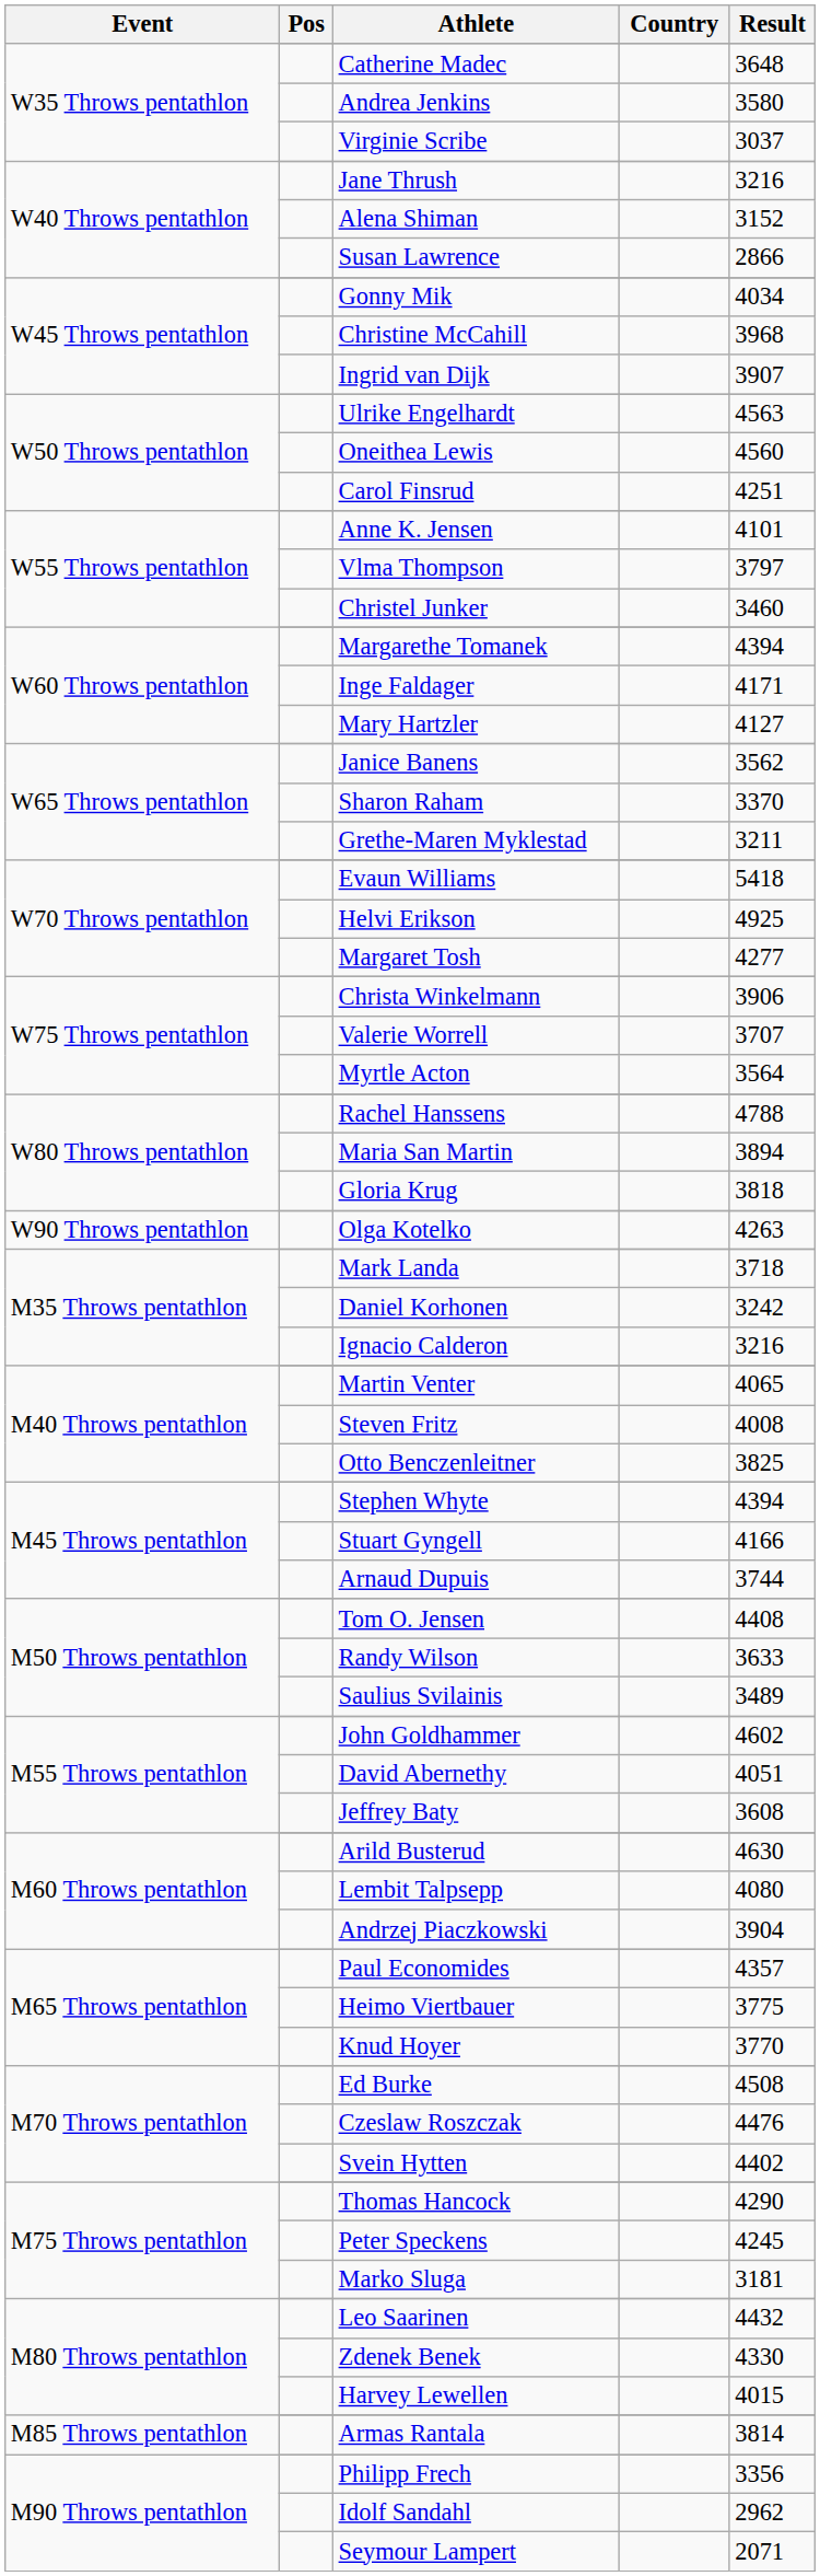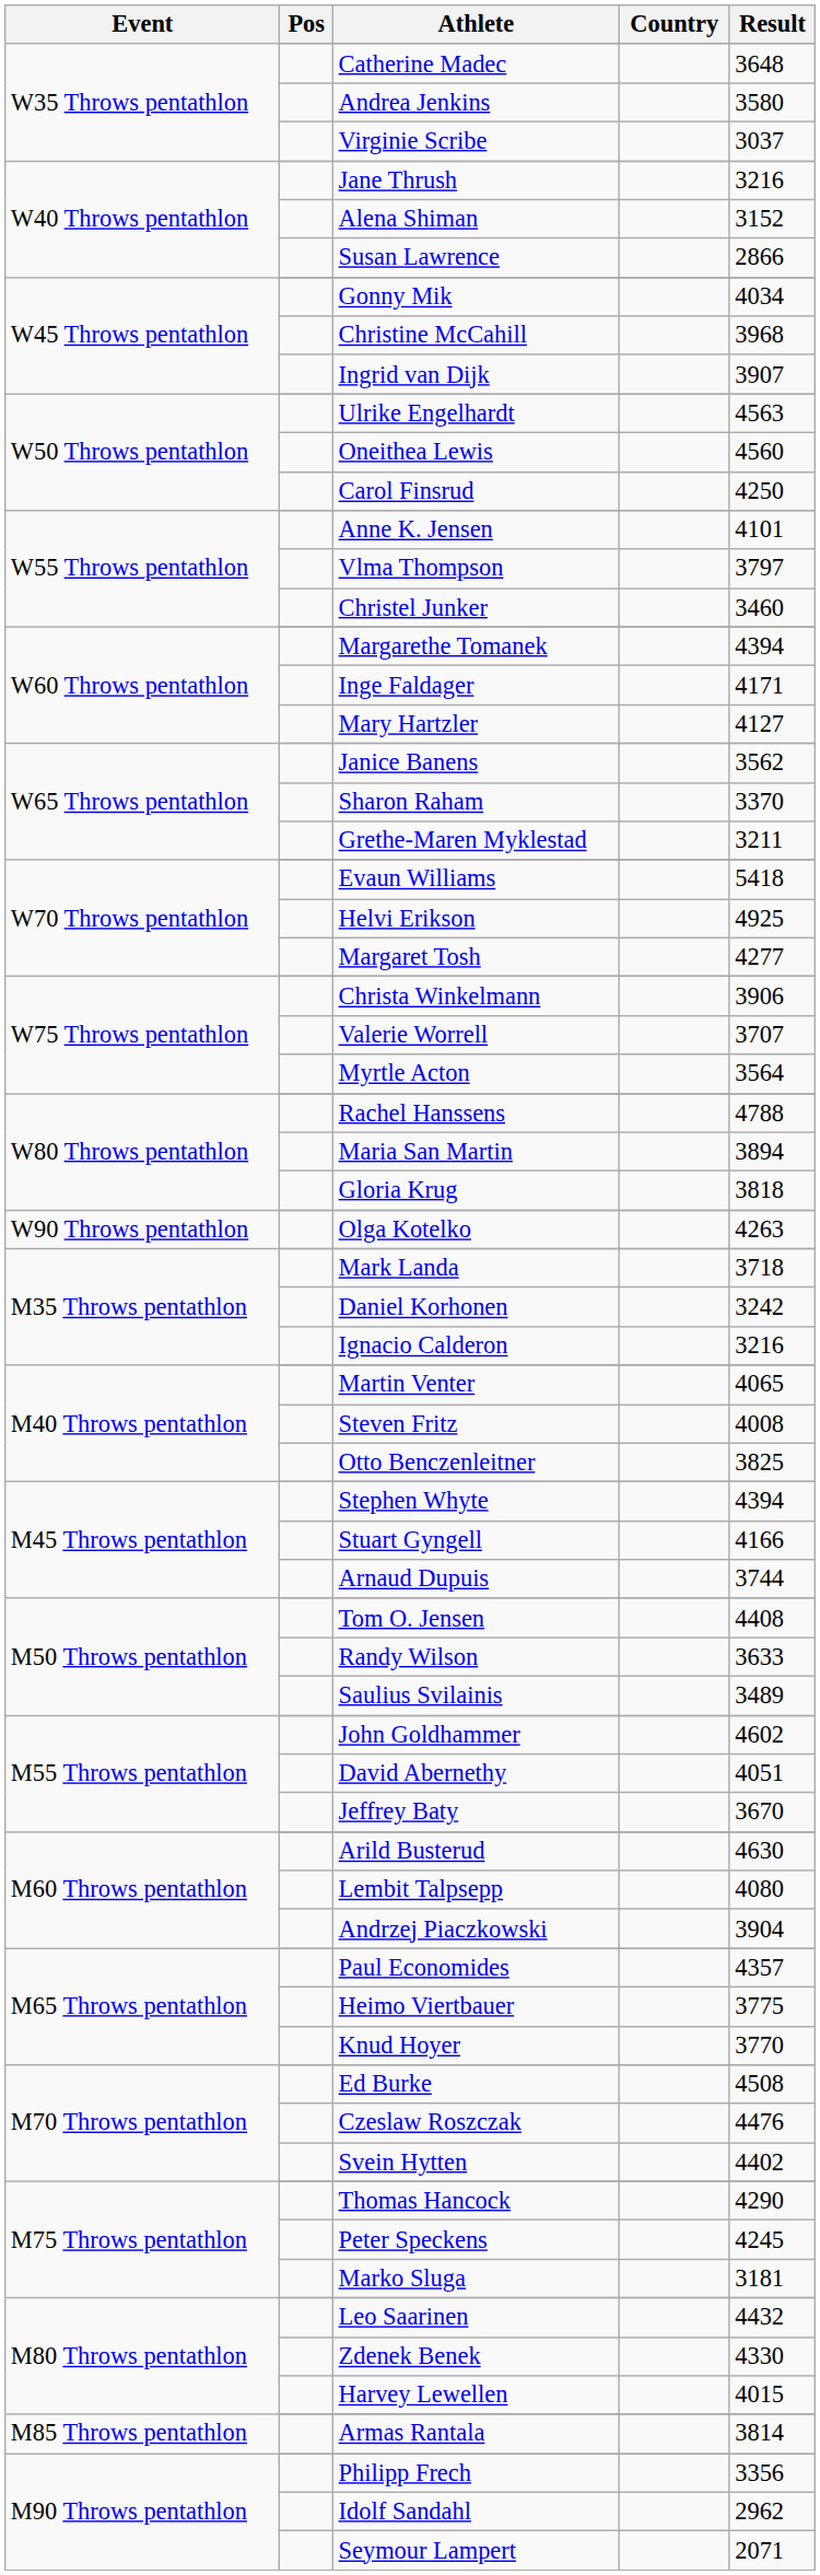Carol Finsrud | Result: 4251 -> 4250
Jeffrey Baty | Result: 3608 -> 3670
